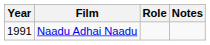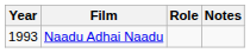Naadu Adhai Naadu | Year: 1991 -> 1993
